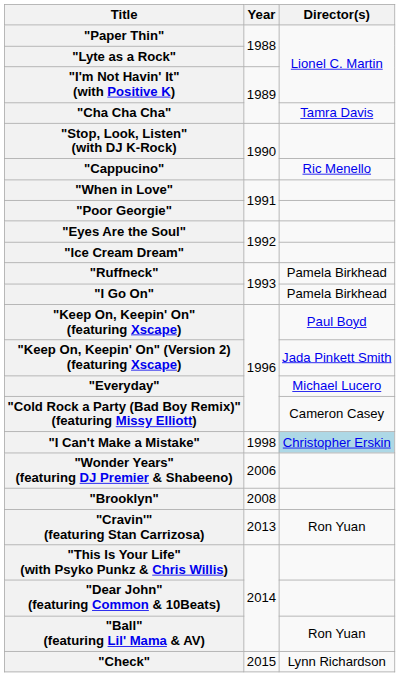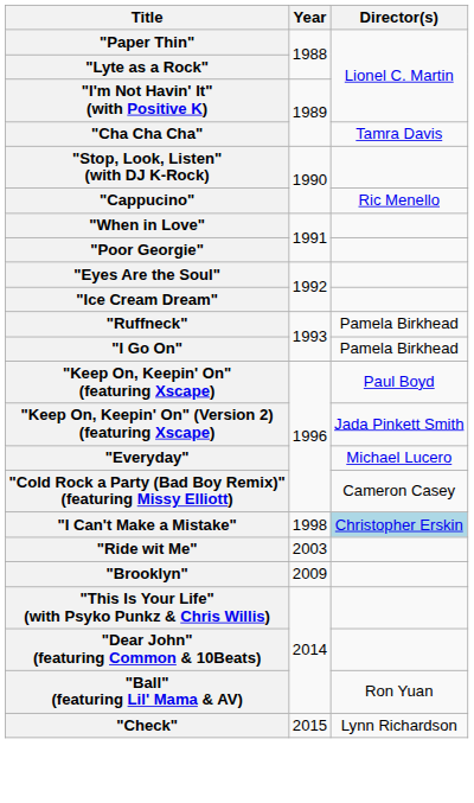+ row: "Ride wit Me" | 2003
- row: "Wonder Years" (featuring DJ Premier & Shabeeno) | 2006
"Brooklyn" | Year: 2008 -> 2009
- row: "Cravin'" (featuring Stan Carrizosa) | 2013 | Ron Yuan
